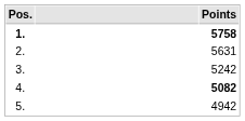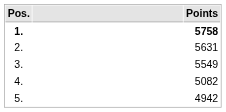3. | Points: 5242 -> 5549
4. | Points: bold -> normal
